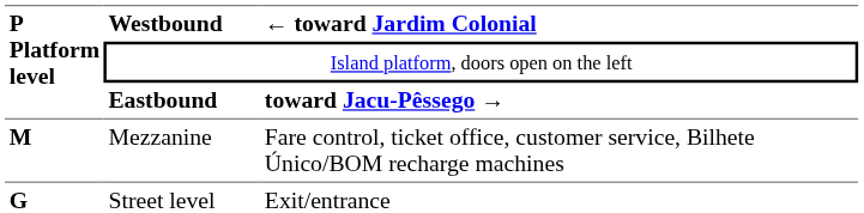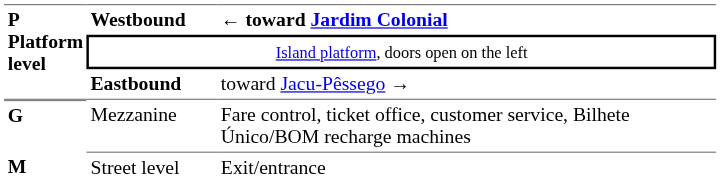Eastbound | column 3: bold -> normal
Mezzanine | P Platform level: M -> G
Street level | P Platform level: G -> M
